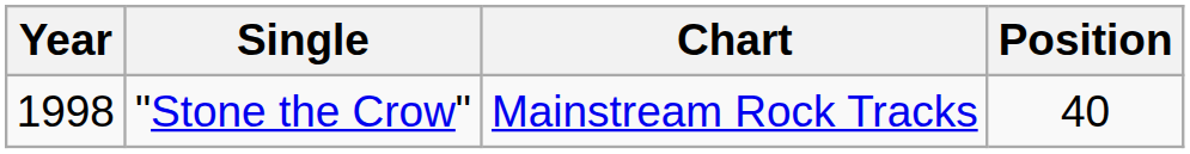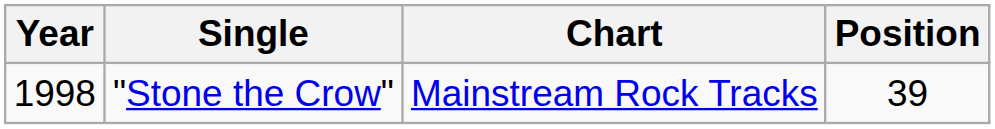"Stone the Crow" | Position: 40 -> 39
